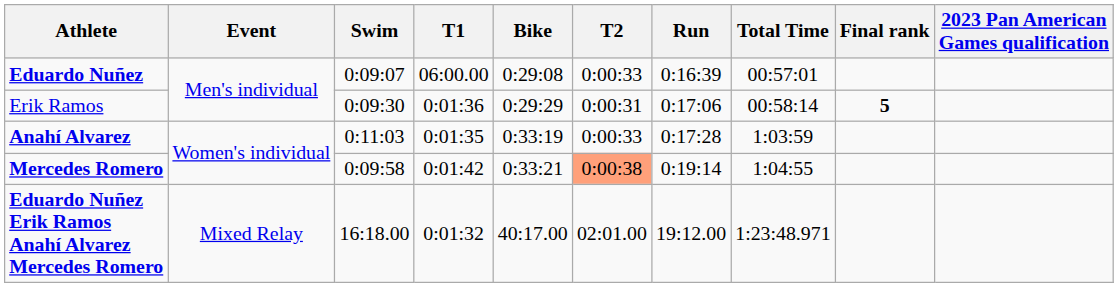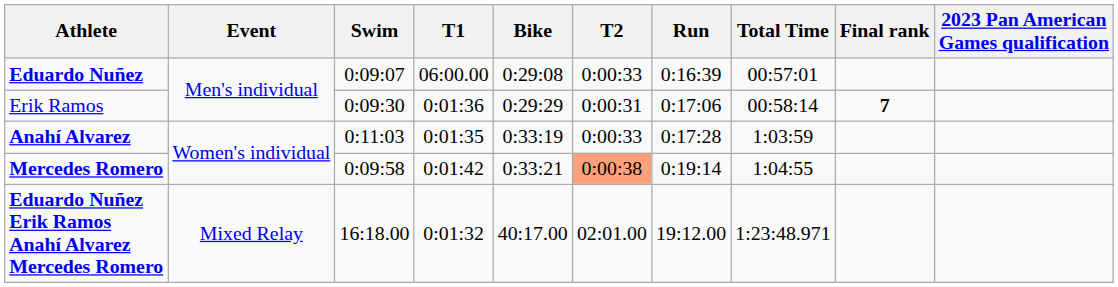Erik Ramos | Final rank: 5 -> 7
